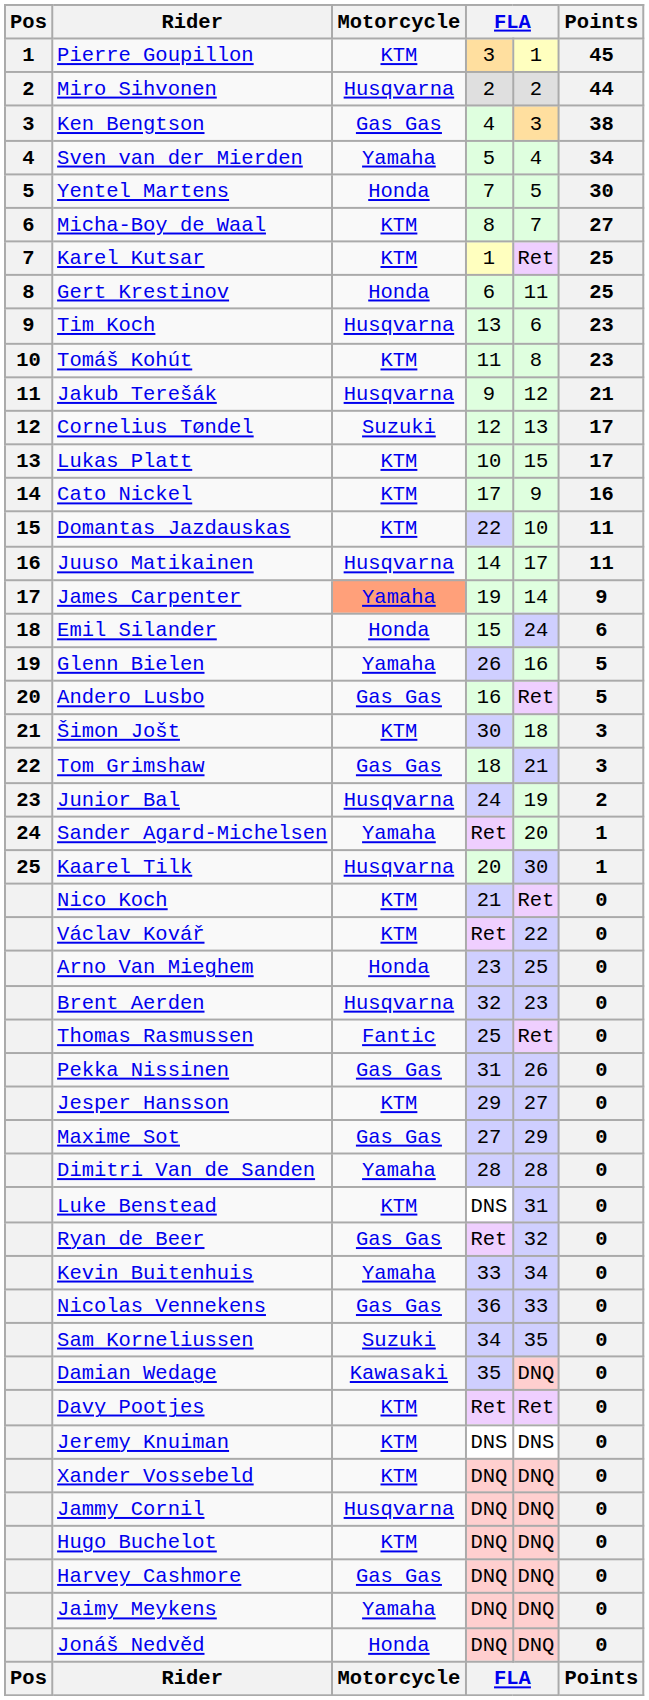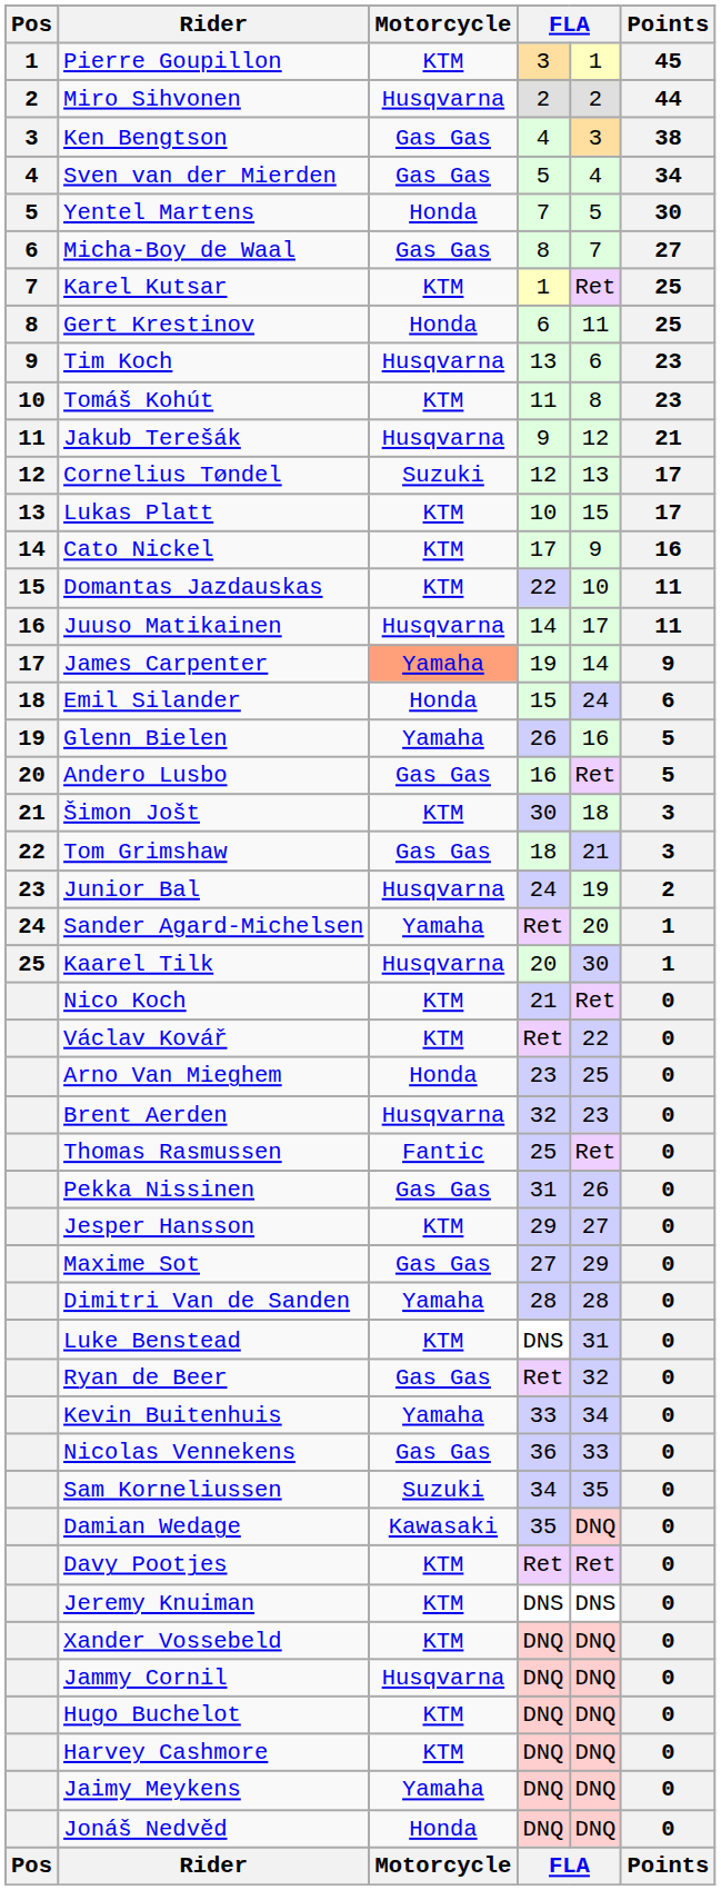Sven van der Mierden | Motorcycle: Yamaha -> Gas Gas
Micha-Boy de Waal | Motorcycle: KTM -> Gas Gas
Harvey Cashmore | Motorcycle: Gas Gas -> KTM
